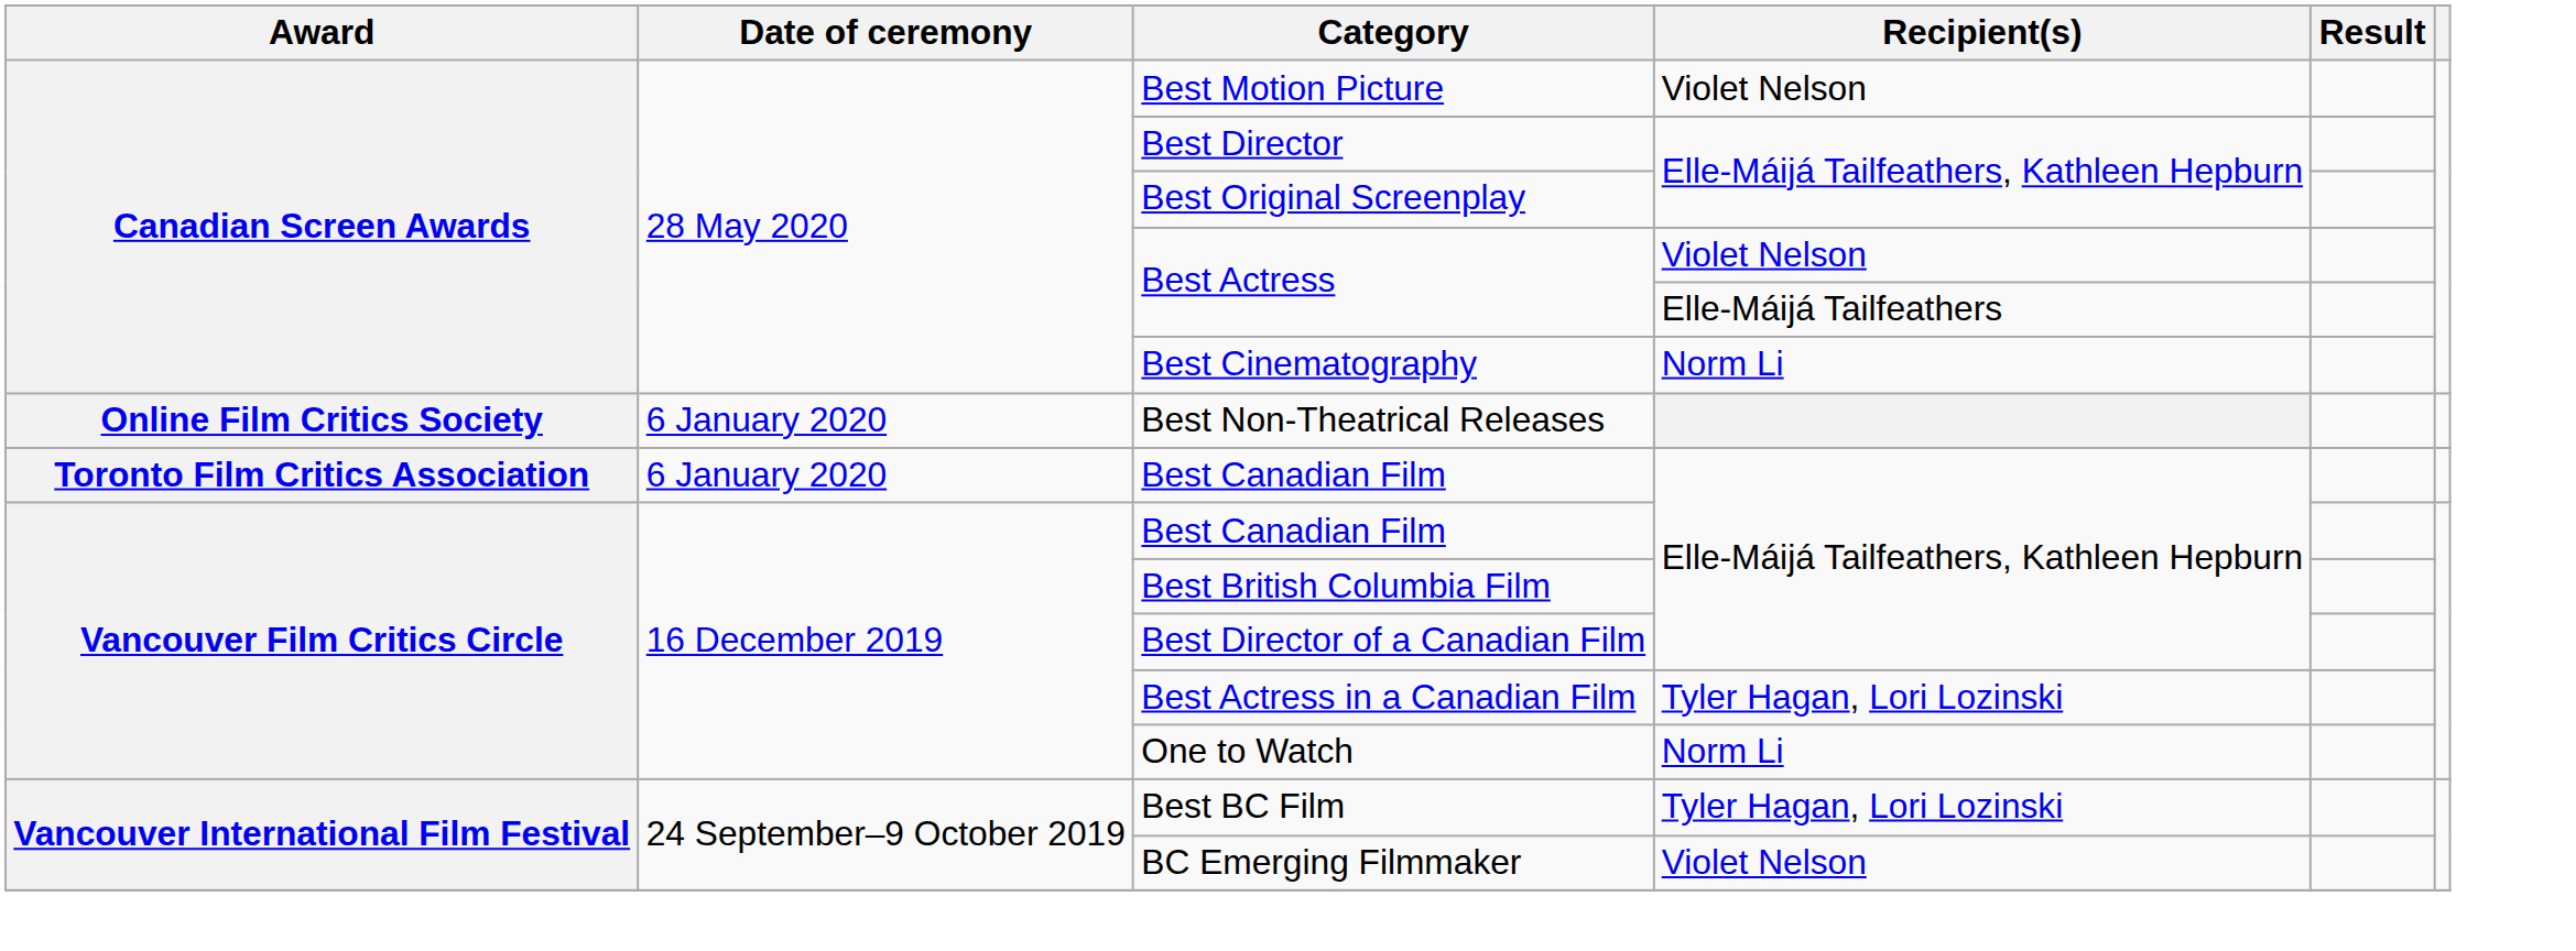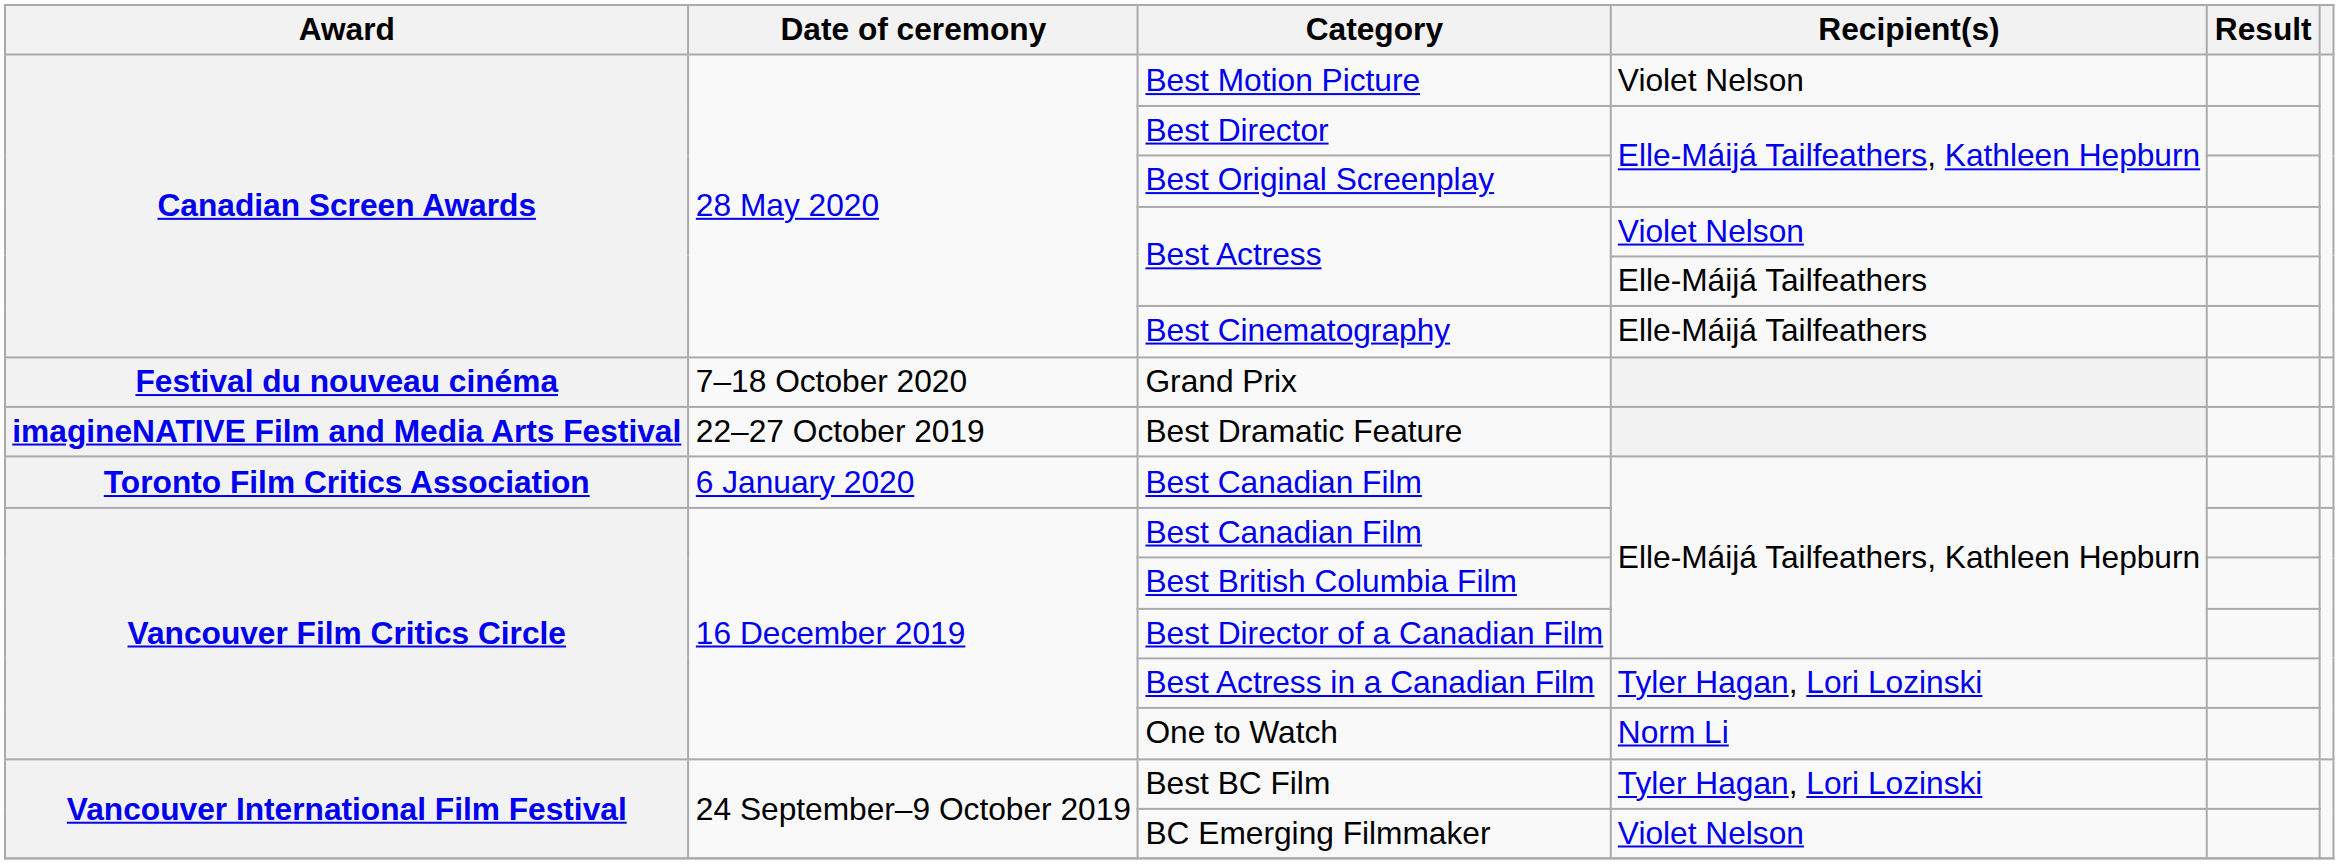Best Cinematography | Recipient(s): Norm Li -> Elle-Máijá Tailfeathers
+ row: Festival du nouveau cinéma | 7–18 October 2020 | Grand Prix
+ row: imagineNATIVE Film and Media Arts Festival | 22–27 October 2019 | Best Dramatic Feature
- row: Online Film Critics Society | 6 January 2020 | Best Non-Theatrical Releases
